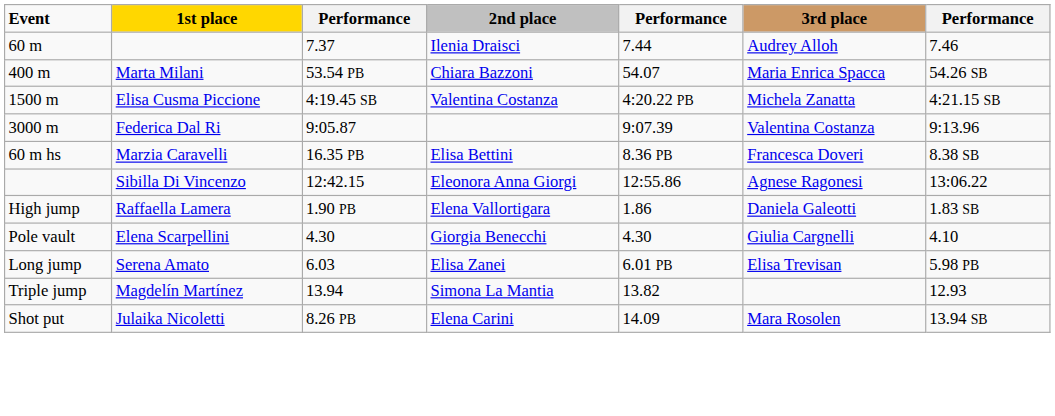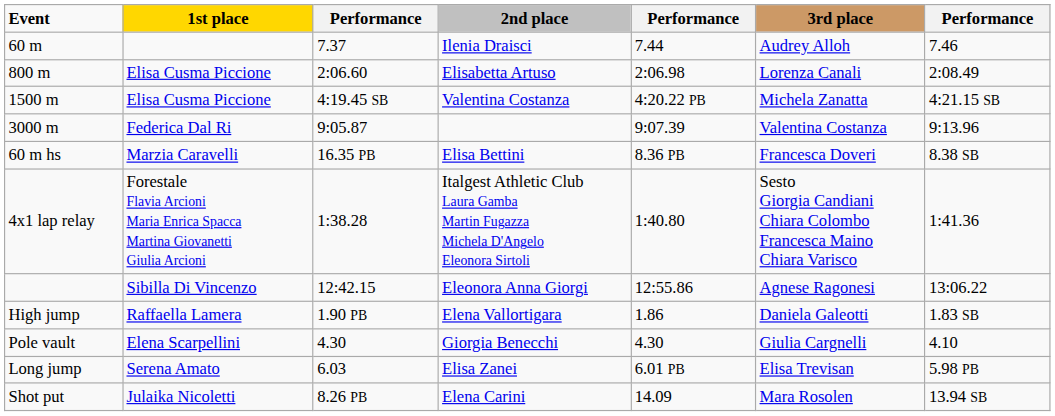- row: 400 m | Marta Milani | 53.54 PB | Chiara Bazzoni | 54.07 | Maria Enrica Spacca | 54.26 SB
+ row: 800 m | Elisa Cusma Piccione | 2:06.60 | Elisabetta Artuso | 2:06.98 | Lorenza Canali | 2:08.49
+ row: 4x1 lap relay | Forestale Flavia Arcioni Maria Enrica Spacca Martina Giovanetti Giulia Arcioni | 1:38.28 | Italgest Athletic Club Laura Gamba Martin Fugazza Michela D'Angelo Eleonora Sirtoli | 1:40.80 | Sesto Giorgia Candiani Chiara Colombo Francesca Maino Chiara Varisco | 1:41.36
- row: Triple jump | Magdelín Martínez | 13.94 | Simona La Mantia | 13.82 | 12.93
